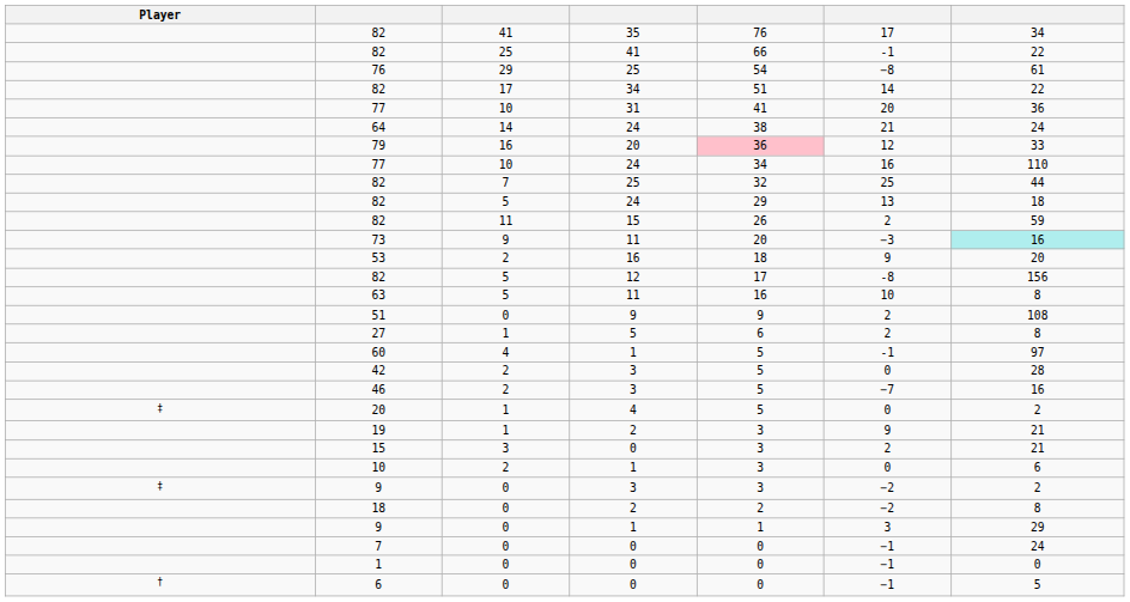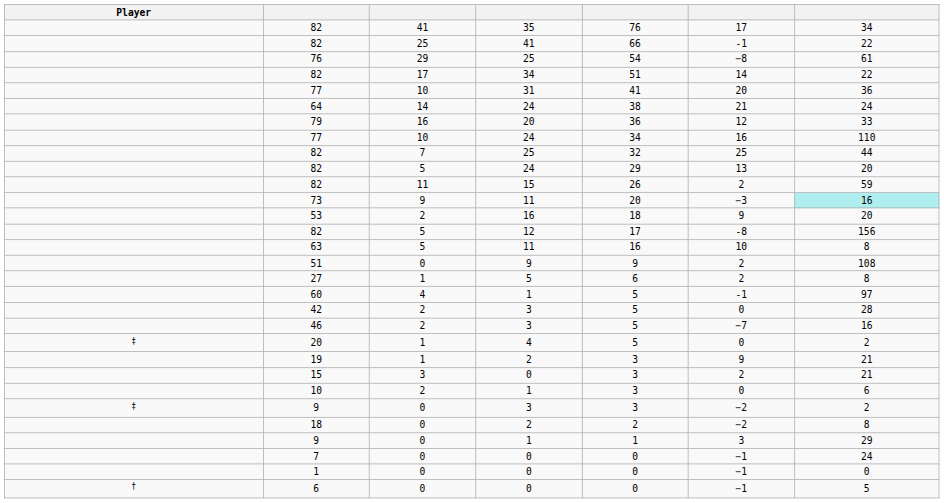79 | column 5: pink background -> no background
82 / 24 | column 7: 18 -> 20
